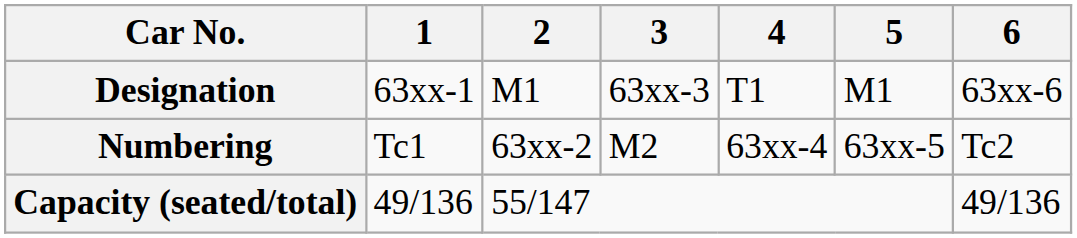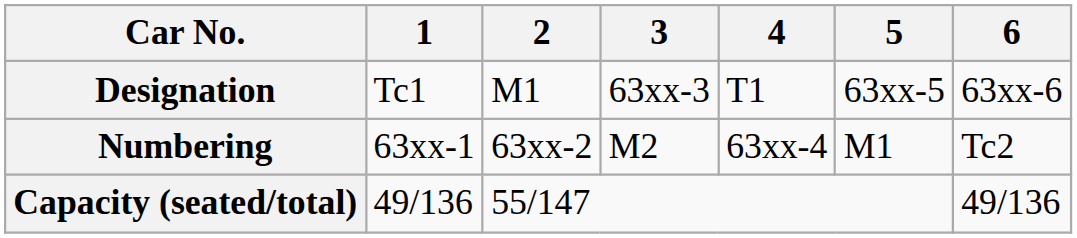Designation | 1: 63xx-1 -> Tc1
Designation | 5: M1 -> 63xx-5
Numbering | 1: Tc1 -> 63xx-1
Numbering | 5: 63xx-5 -> M1
